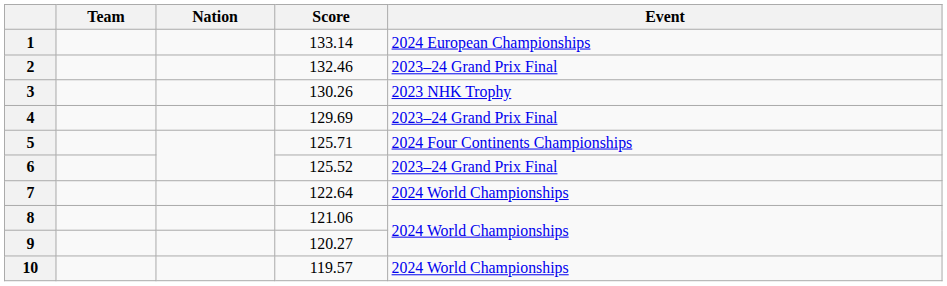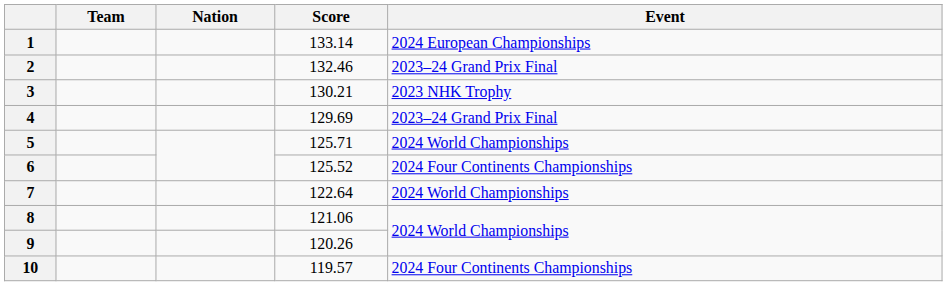3 | Score: 130.26 -> 130.21
5 | Event: 2024 Four Continents Championships -> 2024 World Championships
6 | Event: 2023–24 Grand Prix Final -> 2024 Four Continents Championships
9 | Score: 120.27 -> 120.26
10 | Event: 2024 World Championships -> 2024 Four Continents Championships
